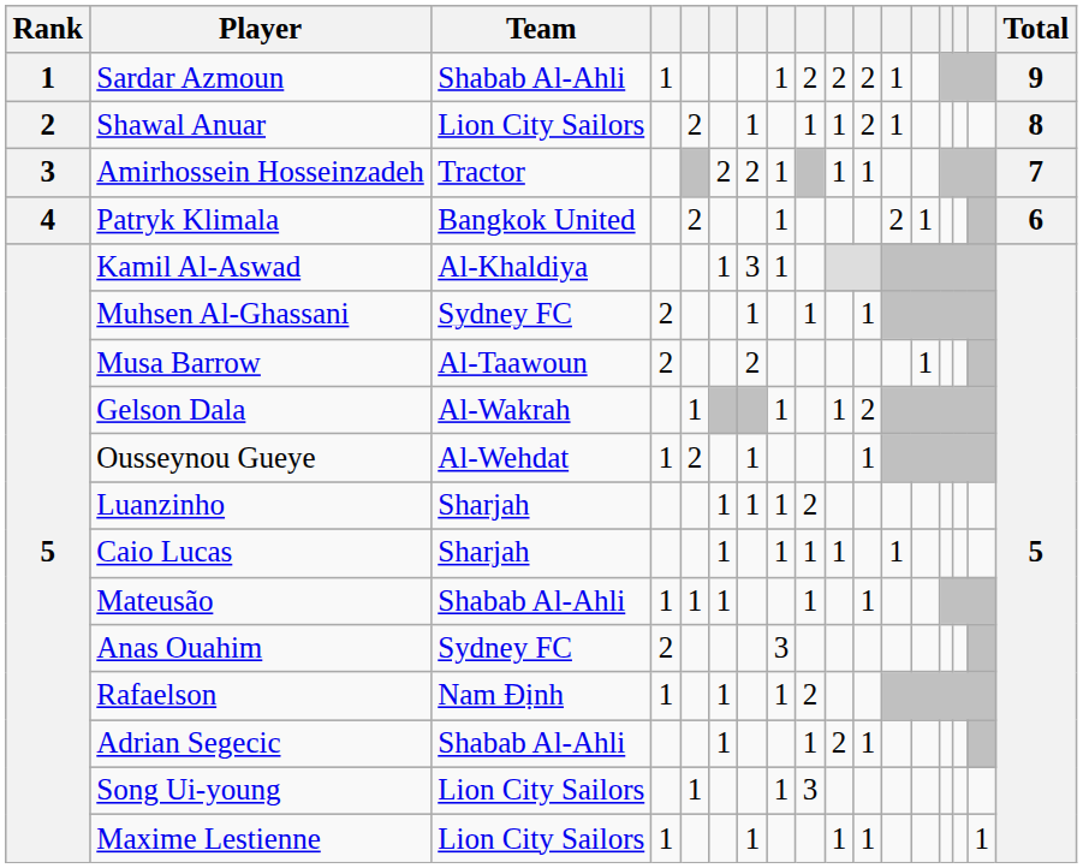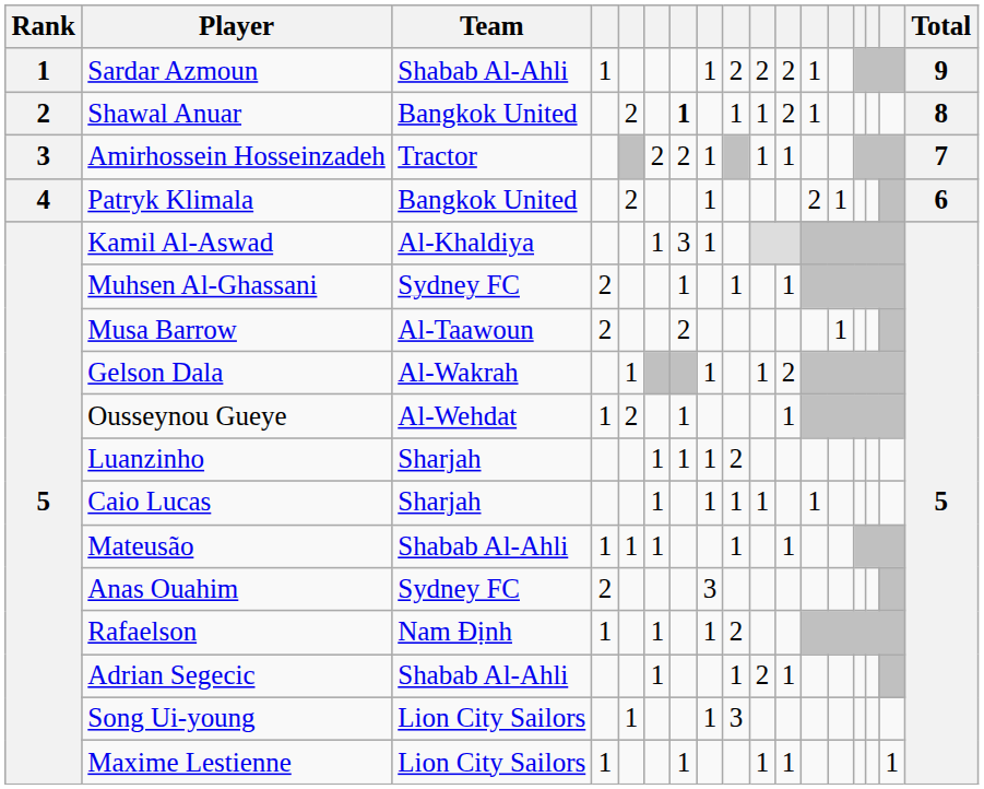Shawal Anuar | Team: Lion City Sailors -> Bangkok United
Shawal Anuar | column 7: normal -> bold
